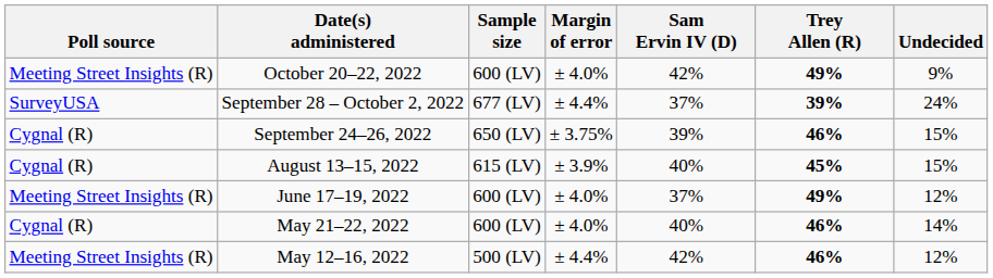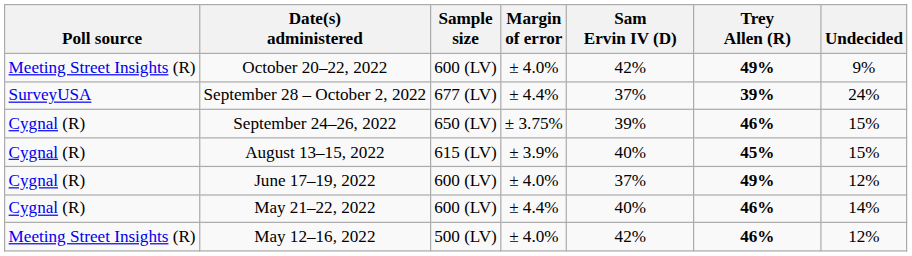June 17–19, 2022 | Poll source: Meeting Street Insights (R) -> Cygnal (R)
May 21–22, 2022 | Margin of error: ± 4.0% -> ± 4.4%
May 12–16, 2022 | Margin of error: ± 4.4% -> ± 4.0%
